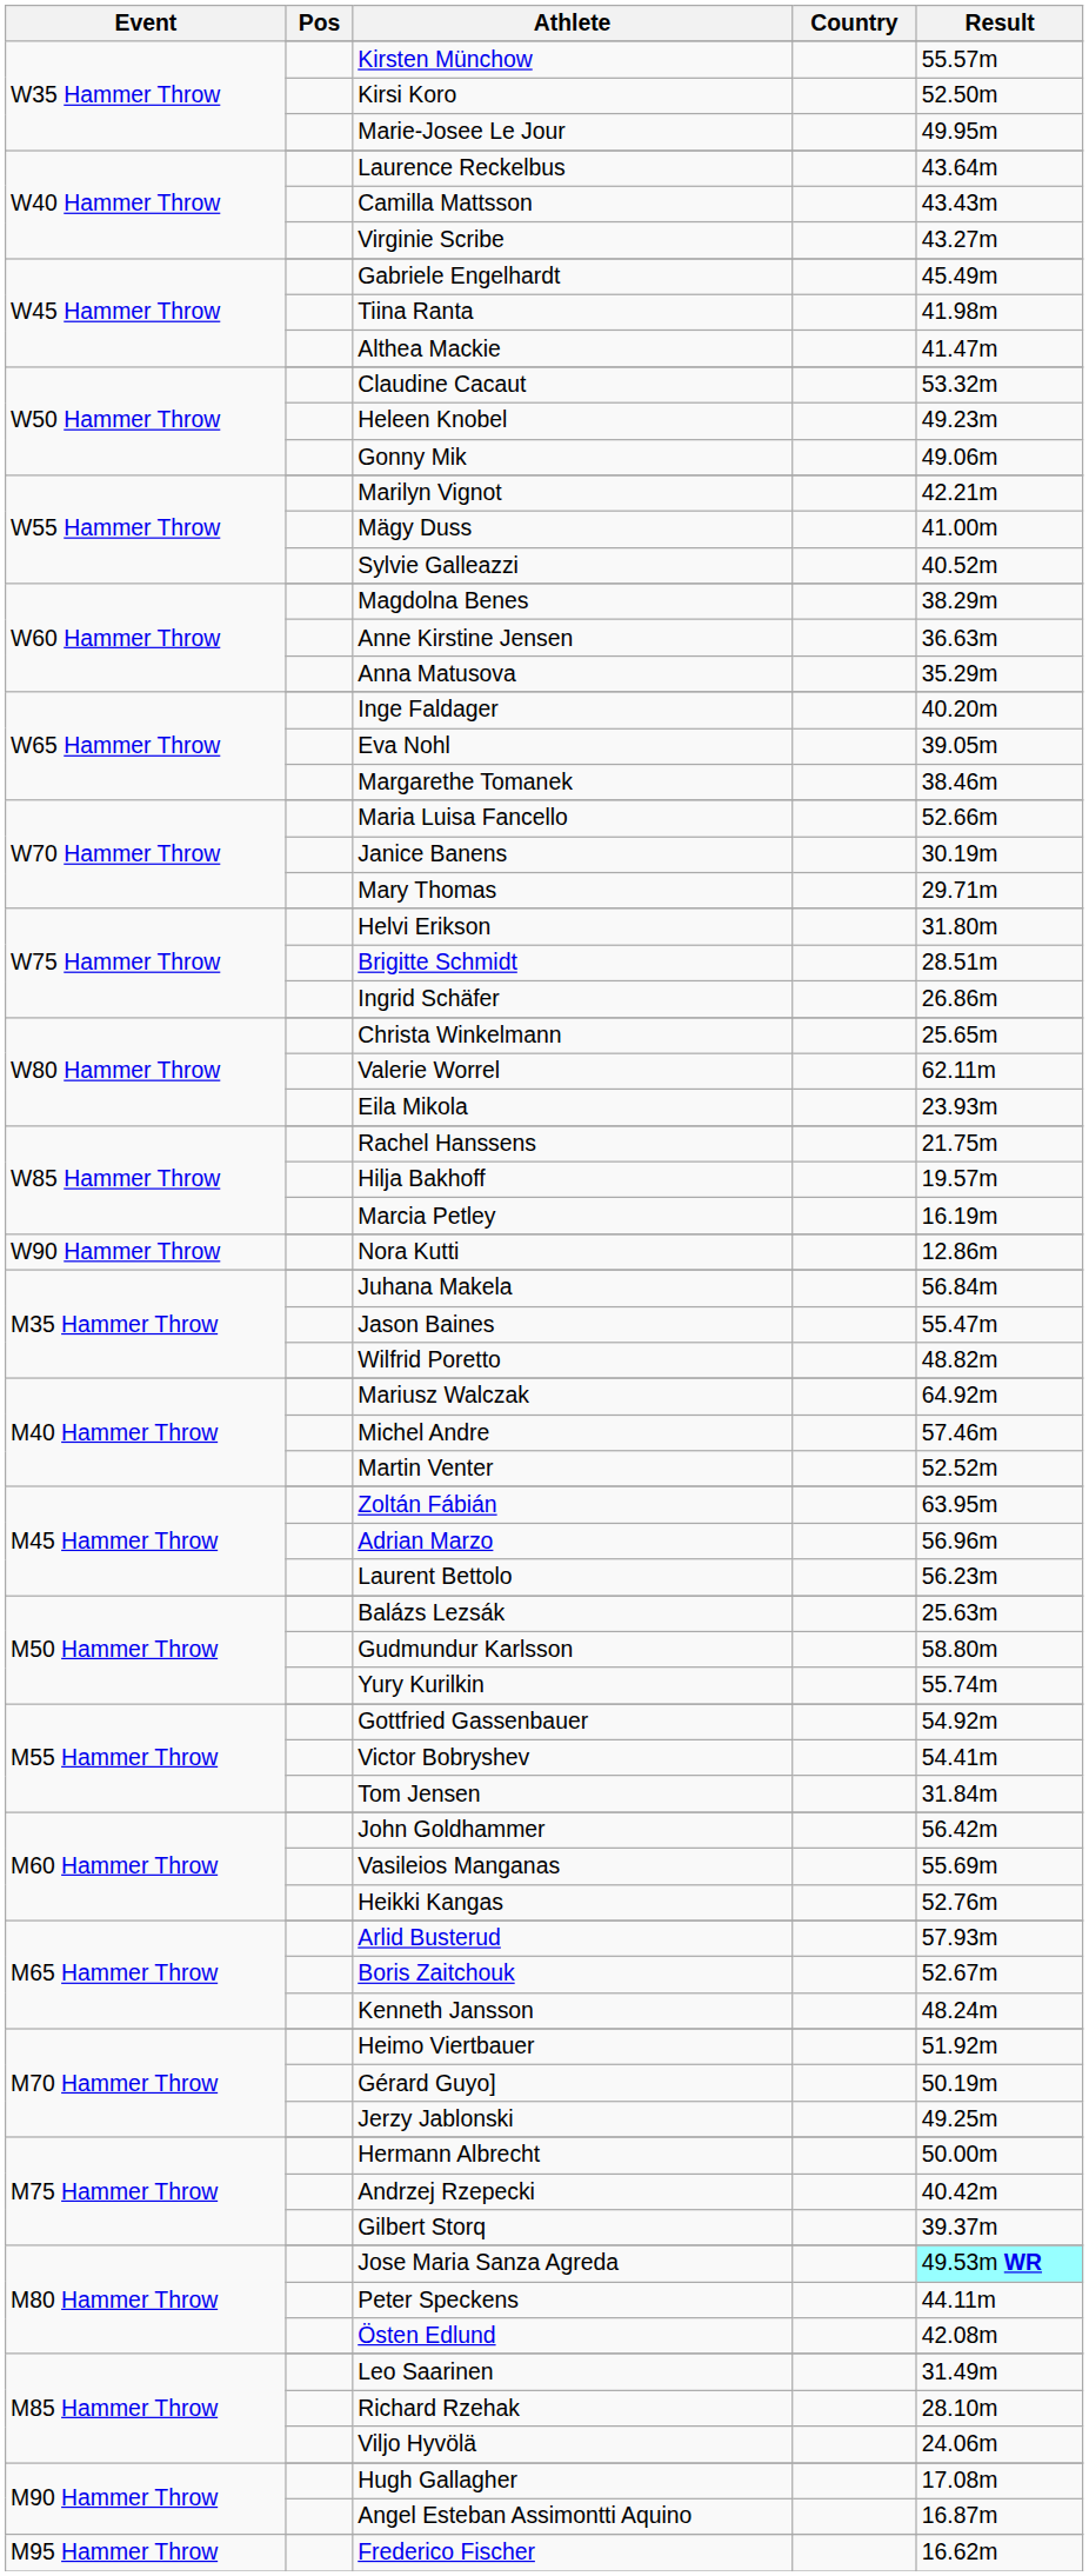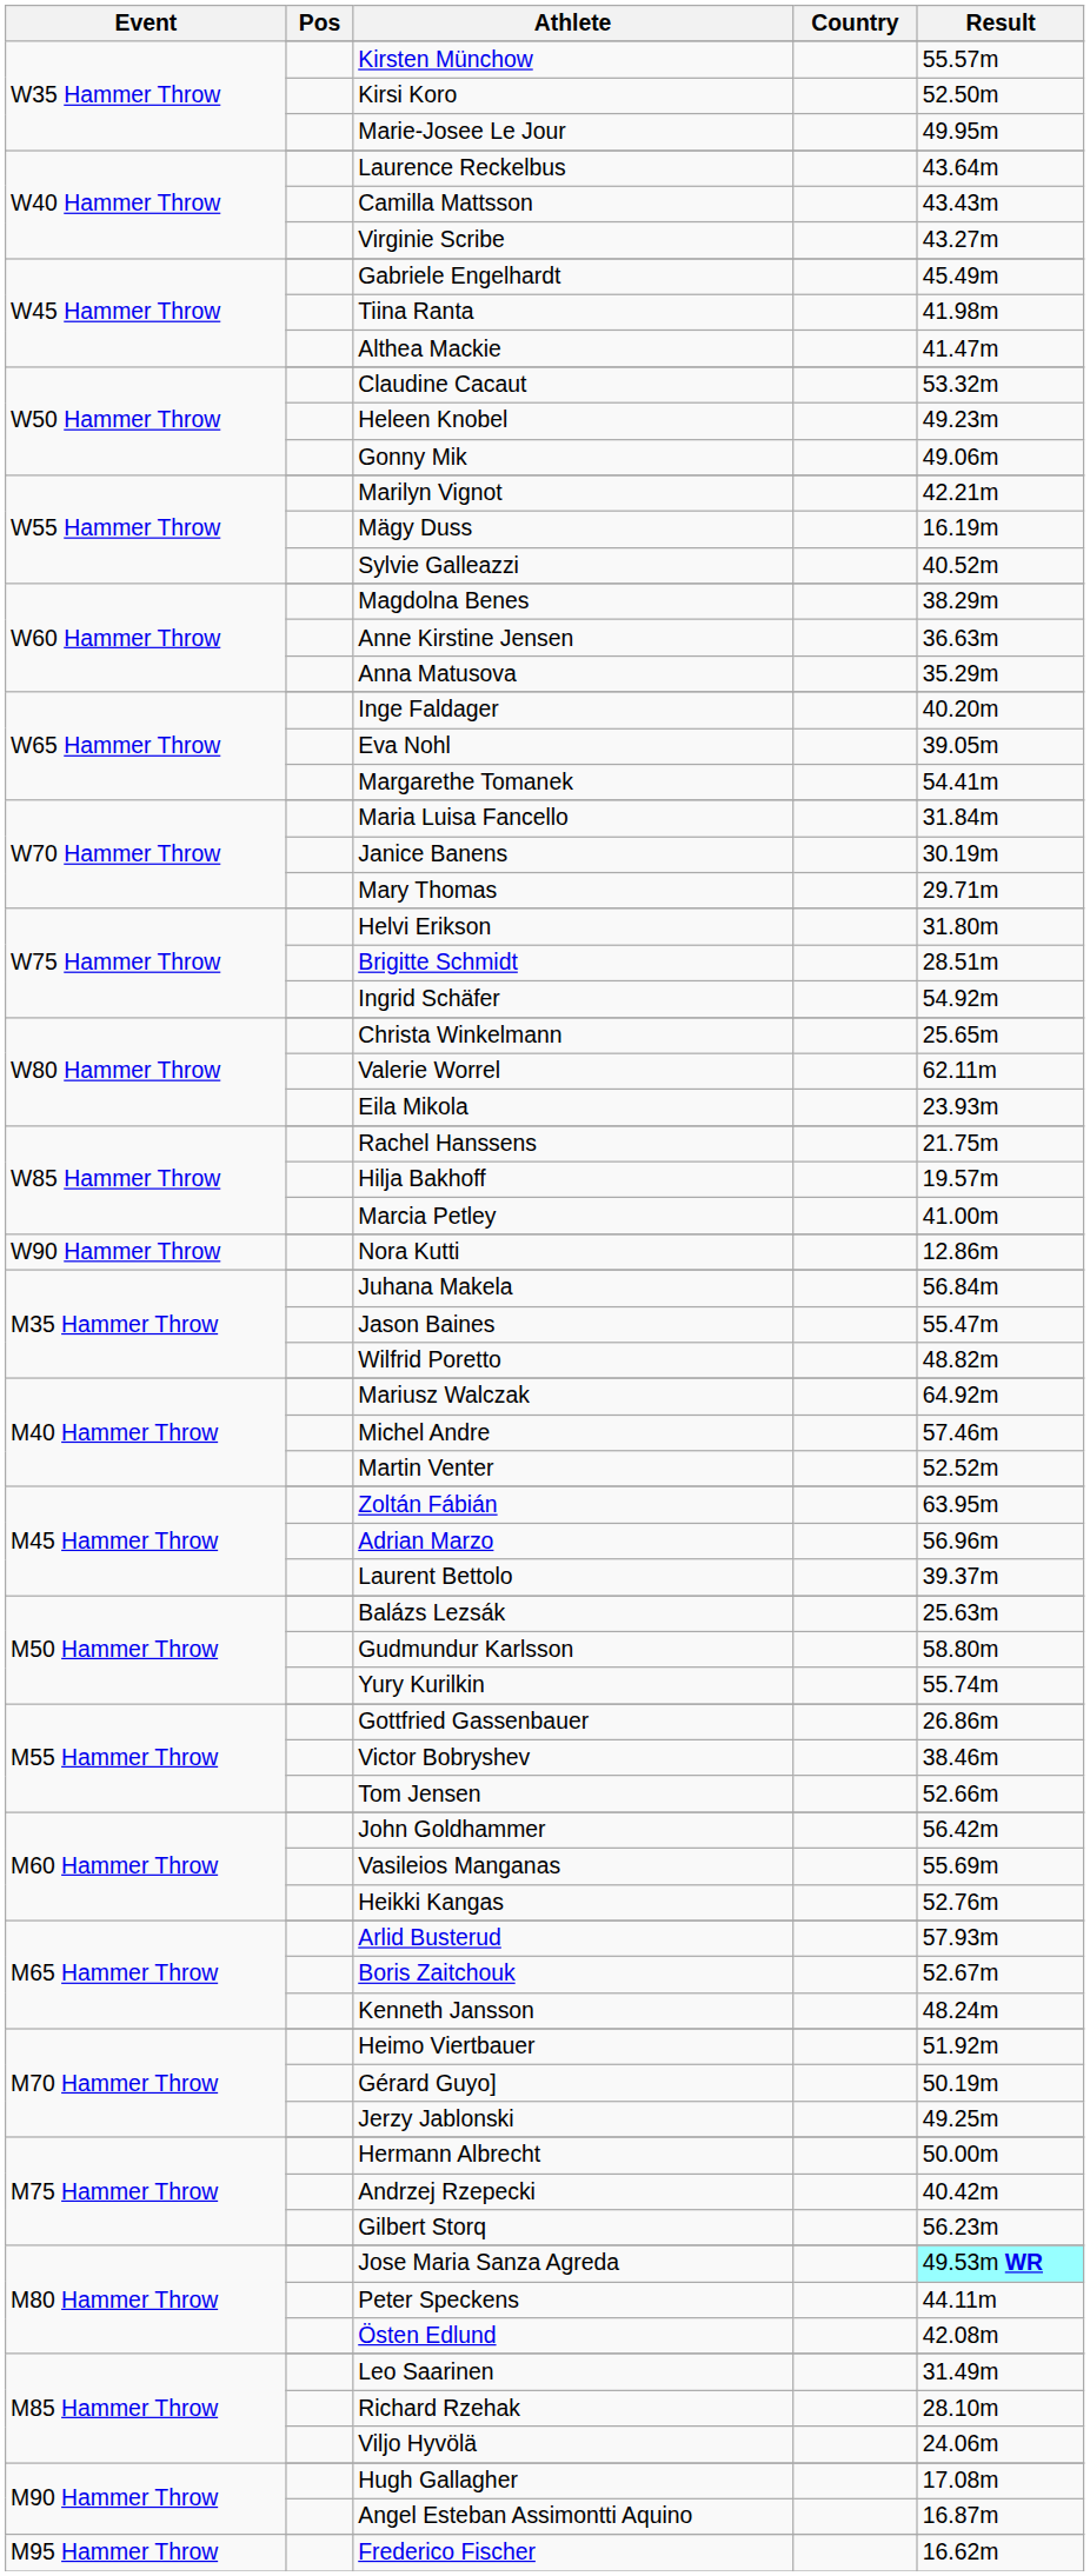Mägy Duss | Result: 41.00m -> 16.19m
Margarethe Tomanek | Result: 38.46m -> 54.41m
Maria Luisa Fancello | Result: 52.66m -> 31.84m
Ingrid Schäfer | Result: 26.86m -> 54.92m
Marcia Petley | Result: 16.19m -> 41.00m
Laurent Bettolo | Result: 56.23m -> 39.37m
Gottfried Gassenbauer | Result: 54.92m -> 26.86m
Victor Bobryshev | Result: 54.41m -> 38.46m
Tom Jensen | Result: 31.84m -> 52.66m
Gilbert Storq | Result: 39.37m -> 56.23m
